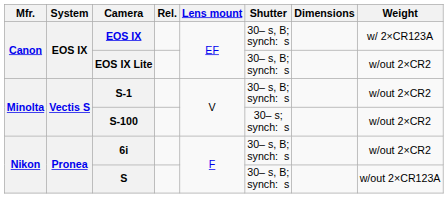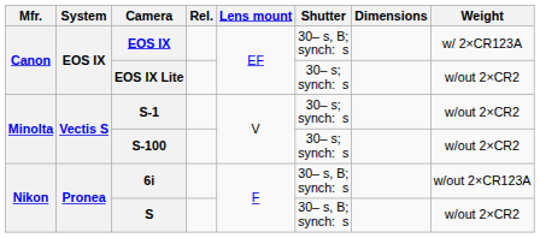EOS IX Lite | Shutter: 30– s, B; synch: s -> 30– s; synch: s
S-1 | Shutter: 30– s, B; synch: s -> 30– s; synch: s
6i | Weight: w/out 2×CR2 -> w/out 2×CR123A
S | Weight: w/out 2×CR123A -> w/out 2×CR2
